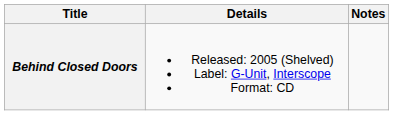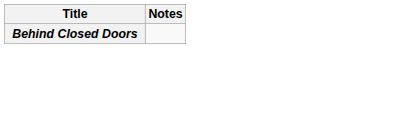- column: Details | Released: 2005 (Shelved) Label: G-Unit, Interscope Format: CD
